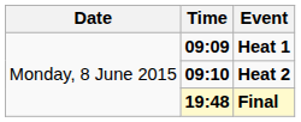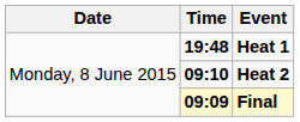Heat 1 | Time: 09:09 -> 19:48
Final | Time: 19:48 -> 09:09
